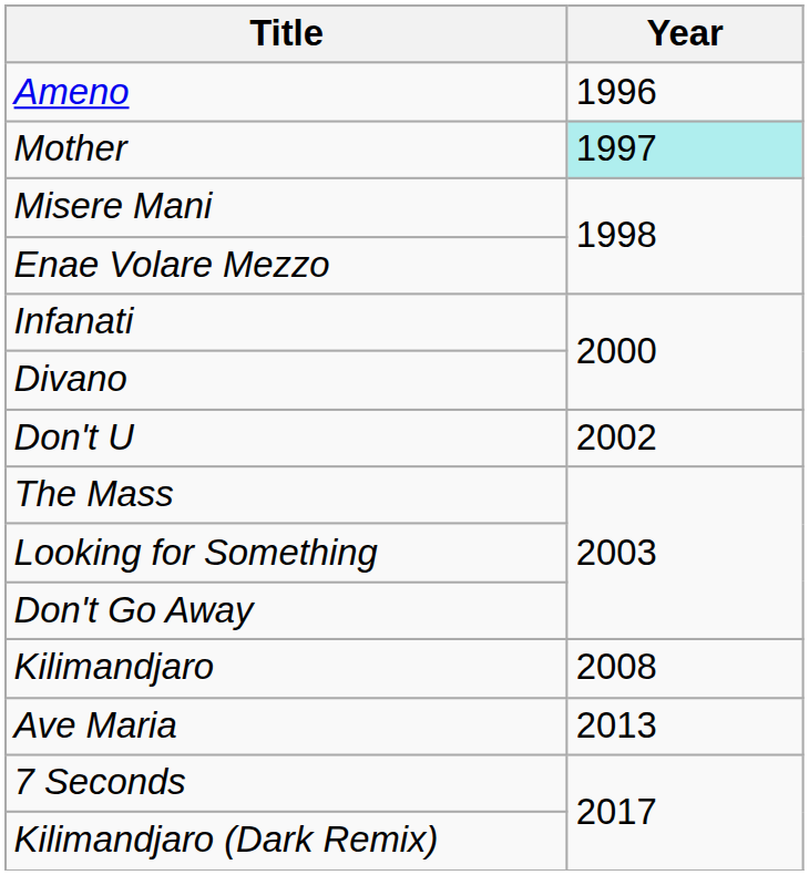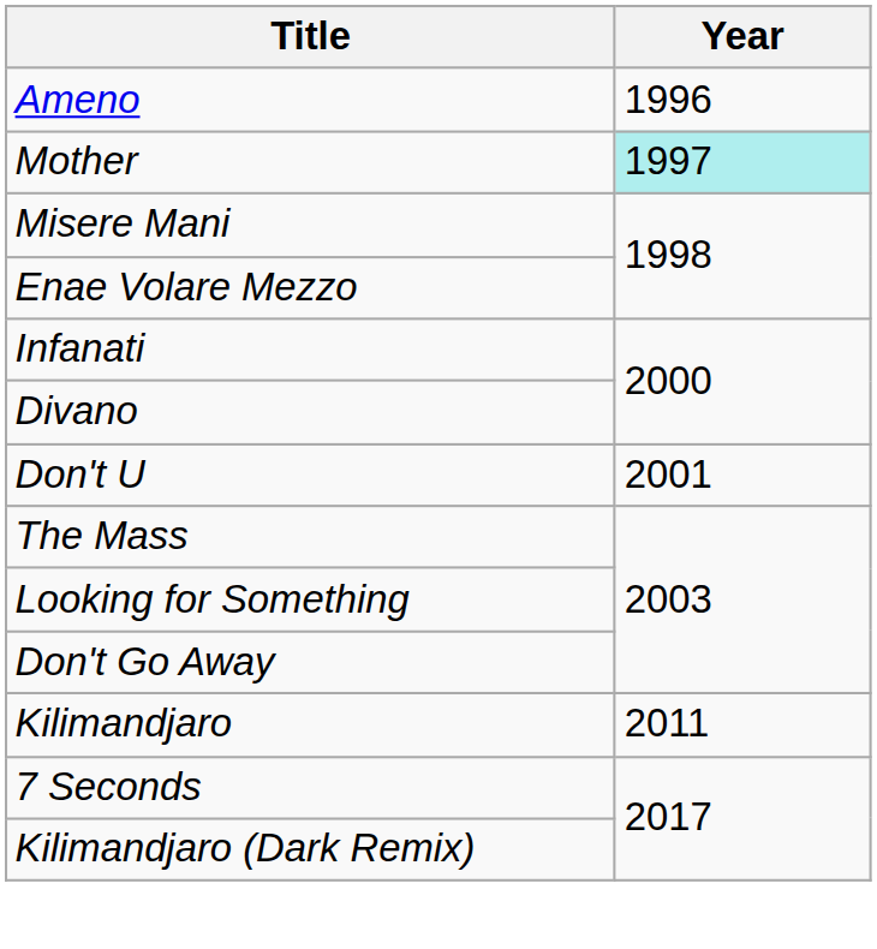Don't U | Year: 2002 -> 2001
Kilimandjaro | Year: 2008 -> 2011
- row: Ave Maria | 2013
